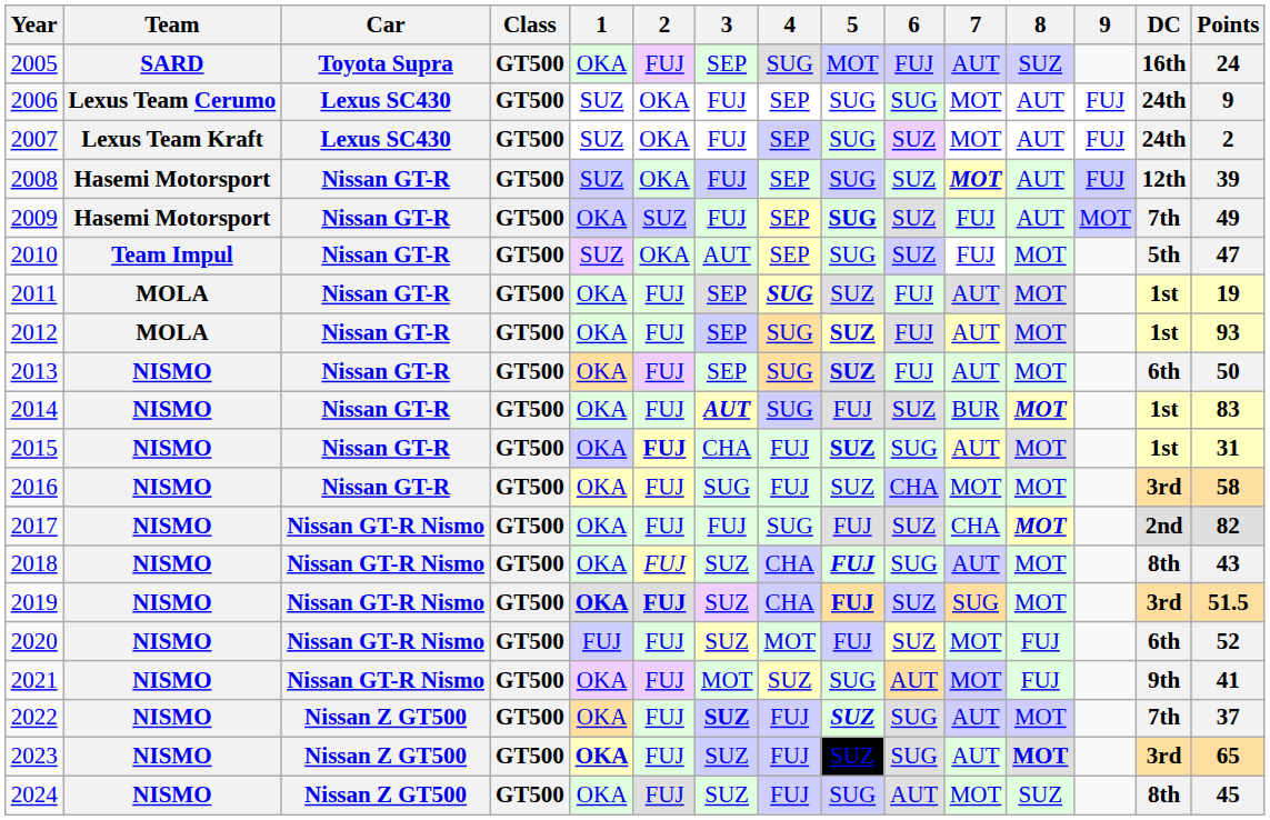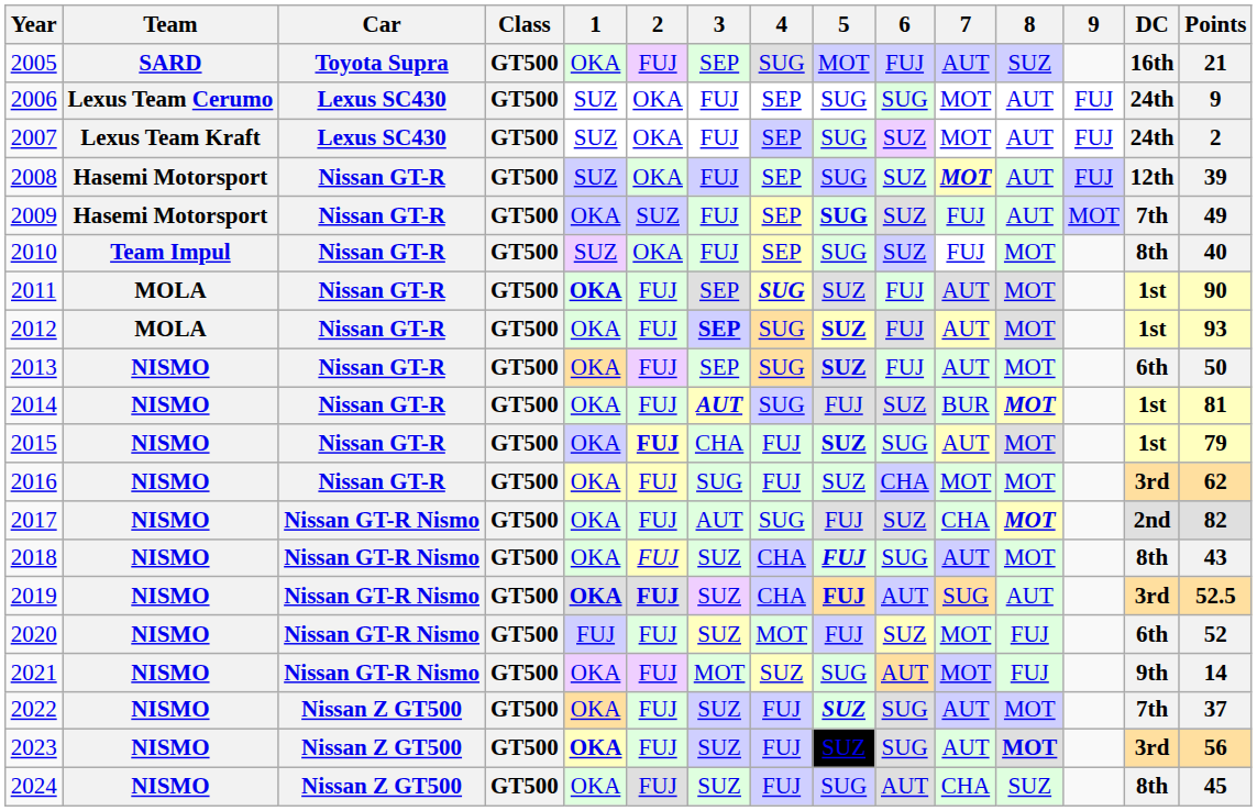2005 | Points: 24 -> 21
2010 | 3: AUT -> FUJ
2010 | DC: 5th -> 8th
2010 | Points: 47 -> 40
2011 | 1: normal -> bold
2011 | Points: 19 -> 90
2012 | 3: normal -> bold
2014 | Points: 83 -> 81
2015 | Points: 31 -> 79
2016 | Points: 58 -> 62
2017 | 3: FUJ -> AUT
2019 | 6: SUZ -> AUT
2019 | 8: MOT -> AUT
2019 | Points: 51.5 -> 52.5
2021 | Points: 41 -> 14
2022 | 3: bold -> normal
2023 | Points: 65 -> 56
2024 | 7: MOT -> CHA
